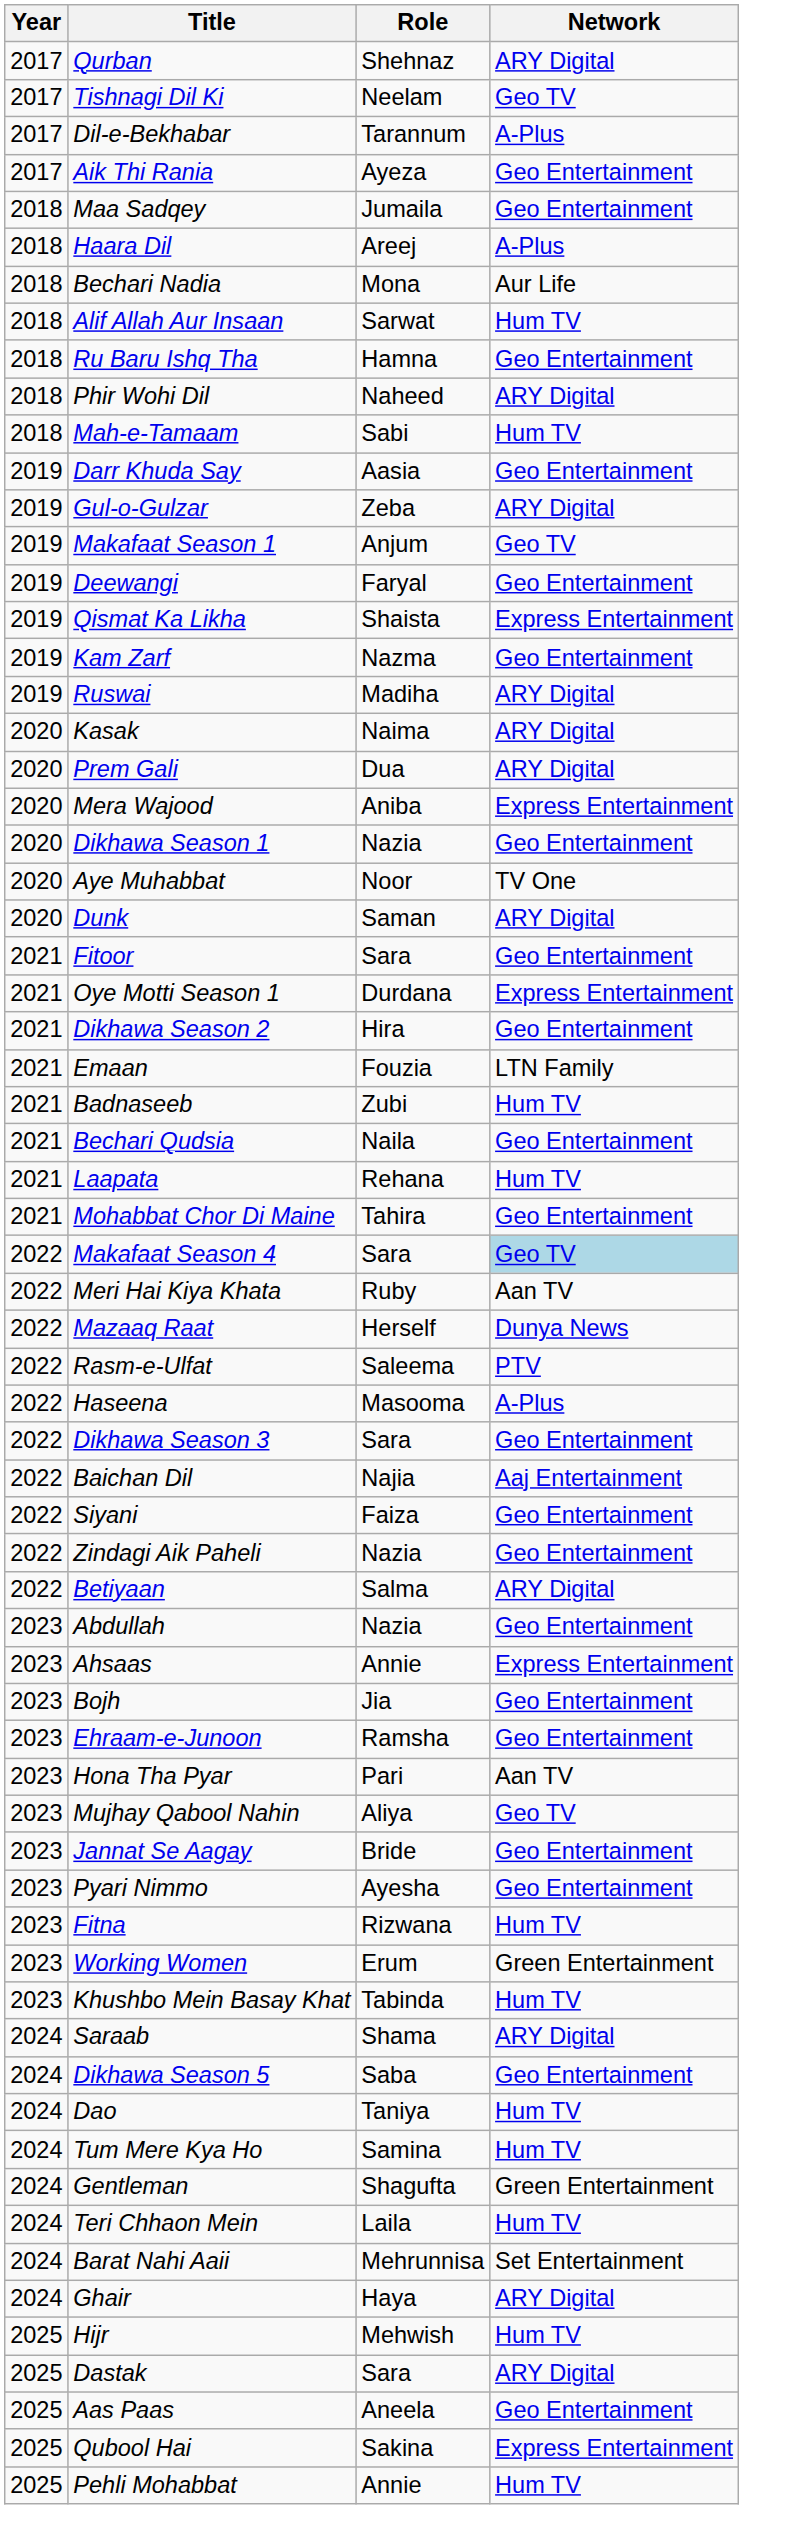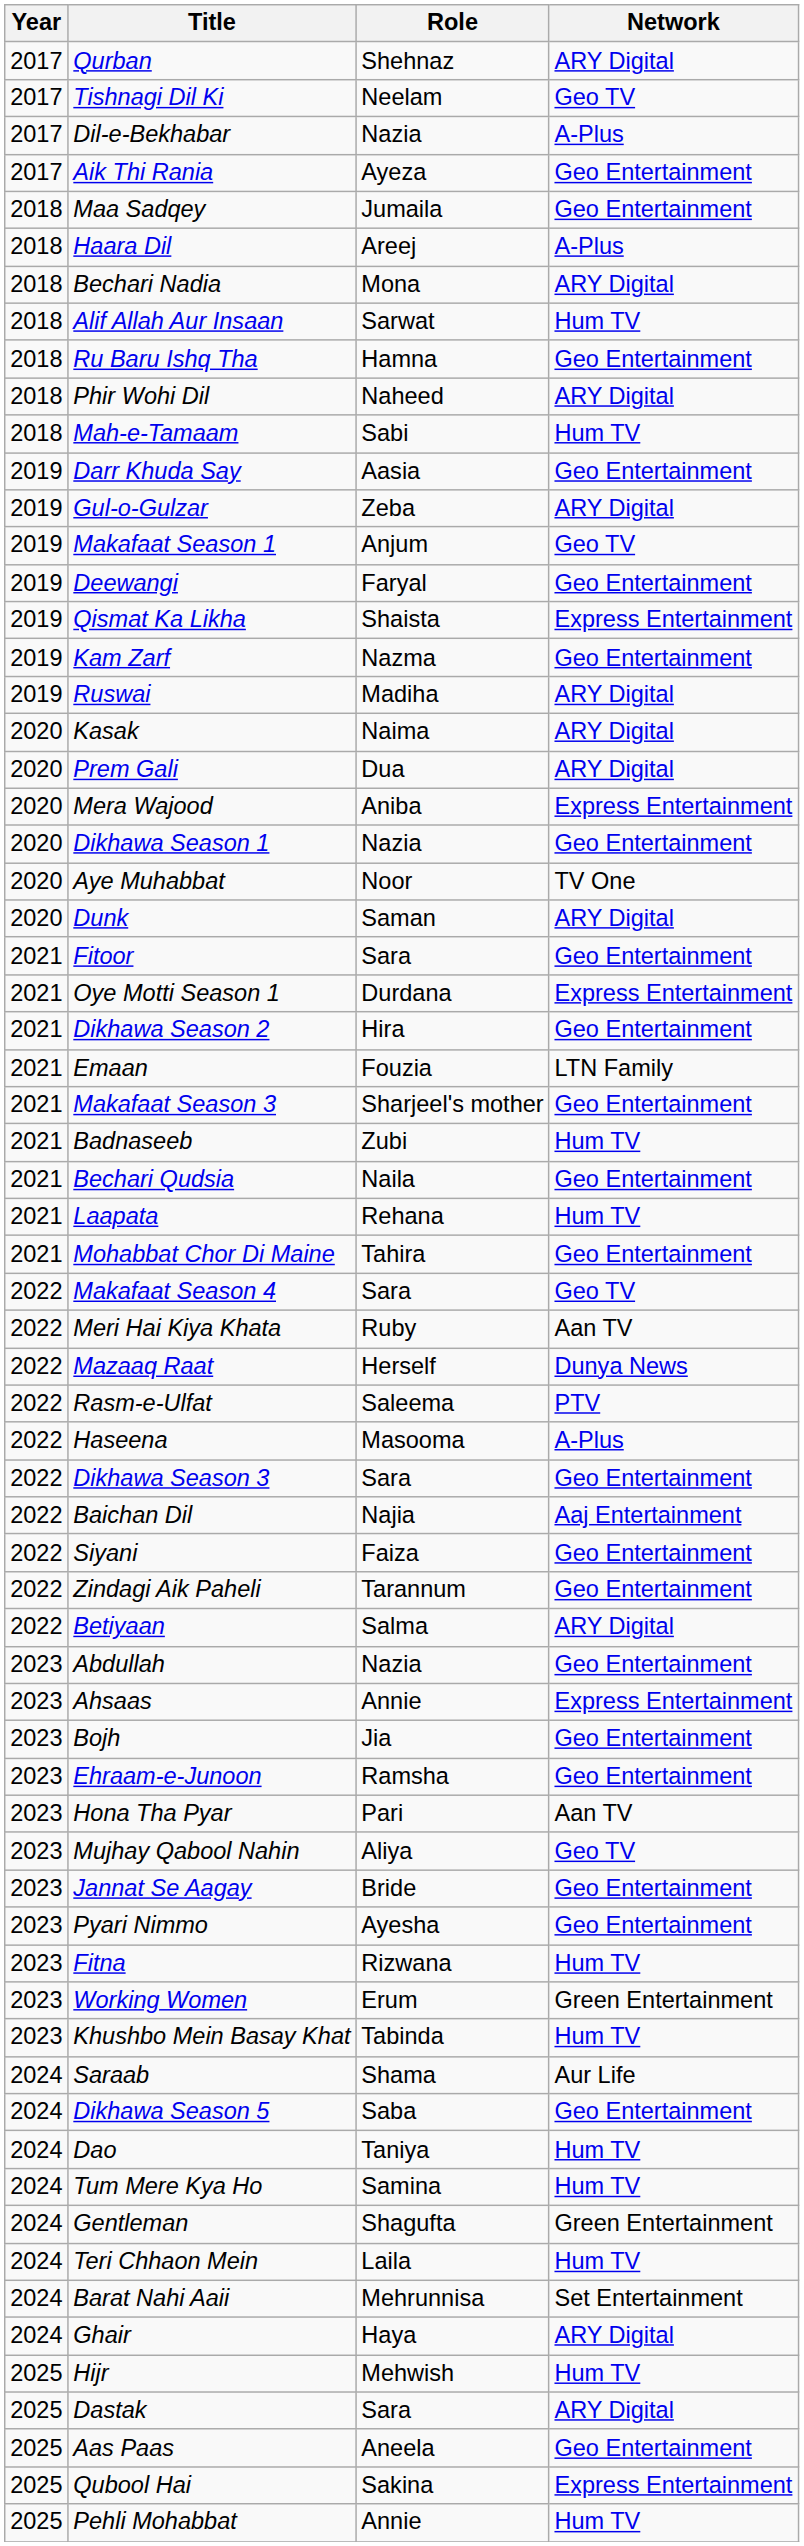Dil-e-Bekhabar | Role: Tarannum -> Nazia
Bechari Nadia | Network: Aur Life -> ARY Digital
+ row: 2021 | Makafaat Season 3 | Sharjeel's mother | Geo Entertainment
Makafaat Season 4 | Network: lightblue background -> no background
Zindagi Aik Paheli | Role: Nazia -> Tarannum
Saraab | Network: ARY Digital -> Aur Life
